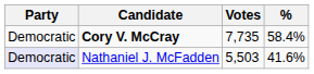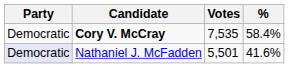Cory V. McCray | Votes: 7,735 -> 7,535
Nathaniel J. McFadden | Votes: 5,503 -> 5,501
